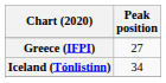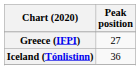Iceland (Tónlistinn) | Peak position: 34 -> 36
